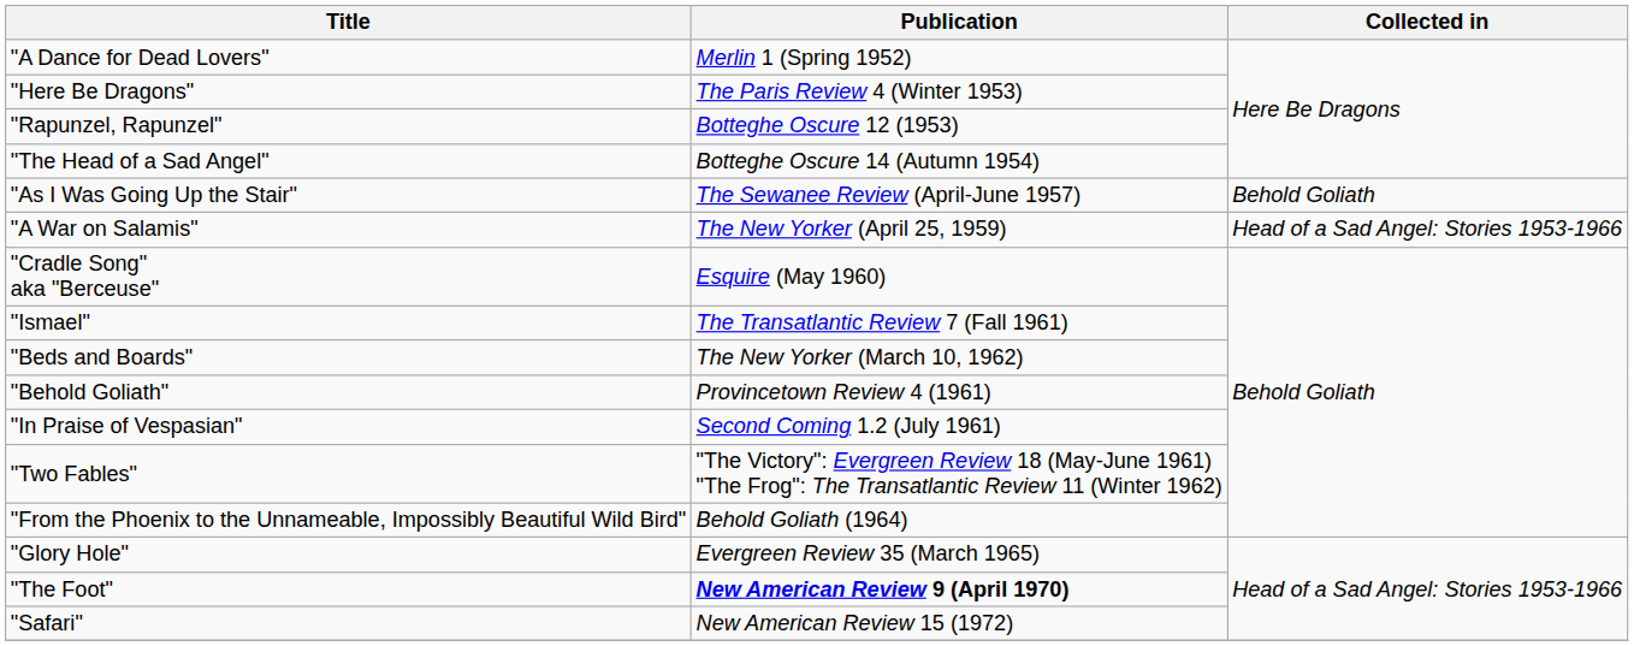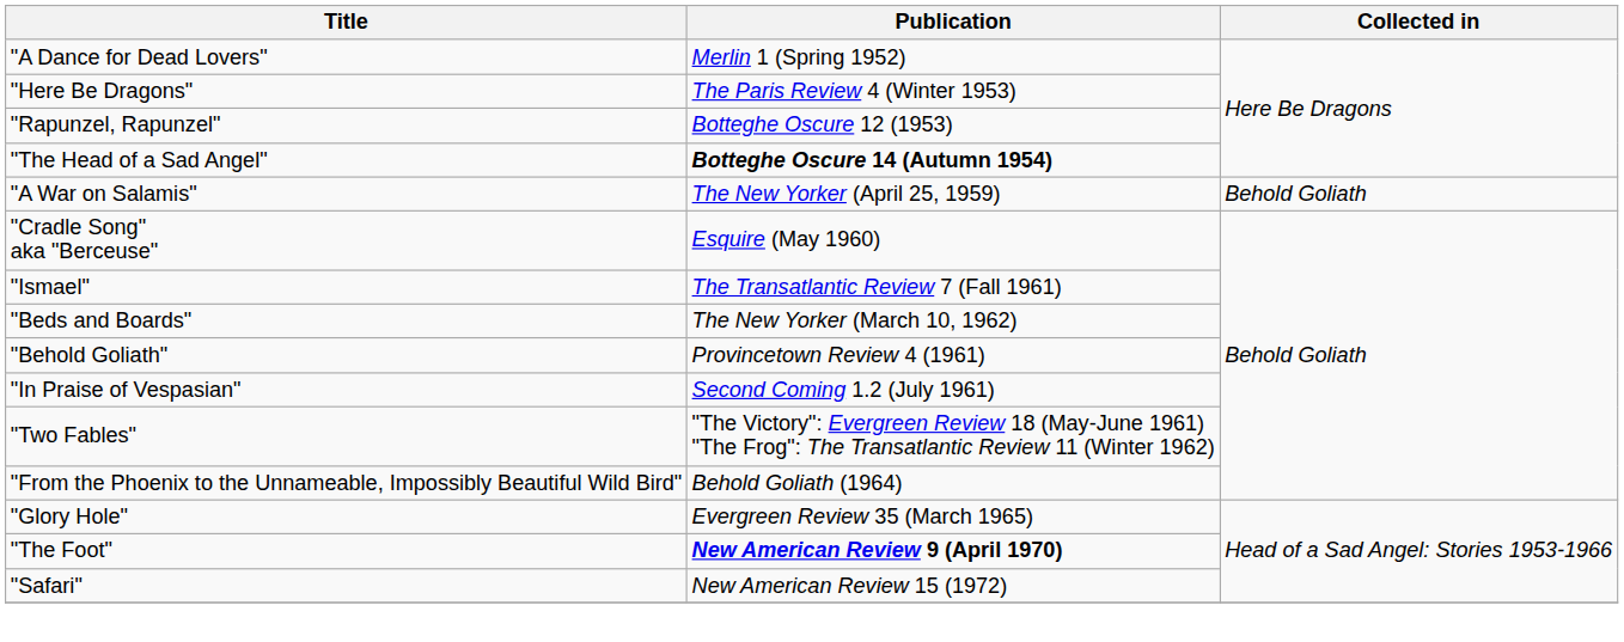"The Head of a Sad Angel" | Publication: normal -> bold
- row: "As I Was Going Up the Stair" | The Sewanee Review (April-June 1957) | Behold Goliath
"A War on Salamis" | Collected in: Head of a Sad Angel: Stories 1953-1966 -> Behold Goliath
